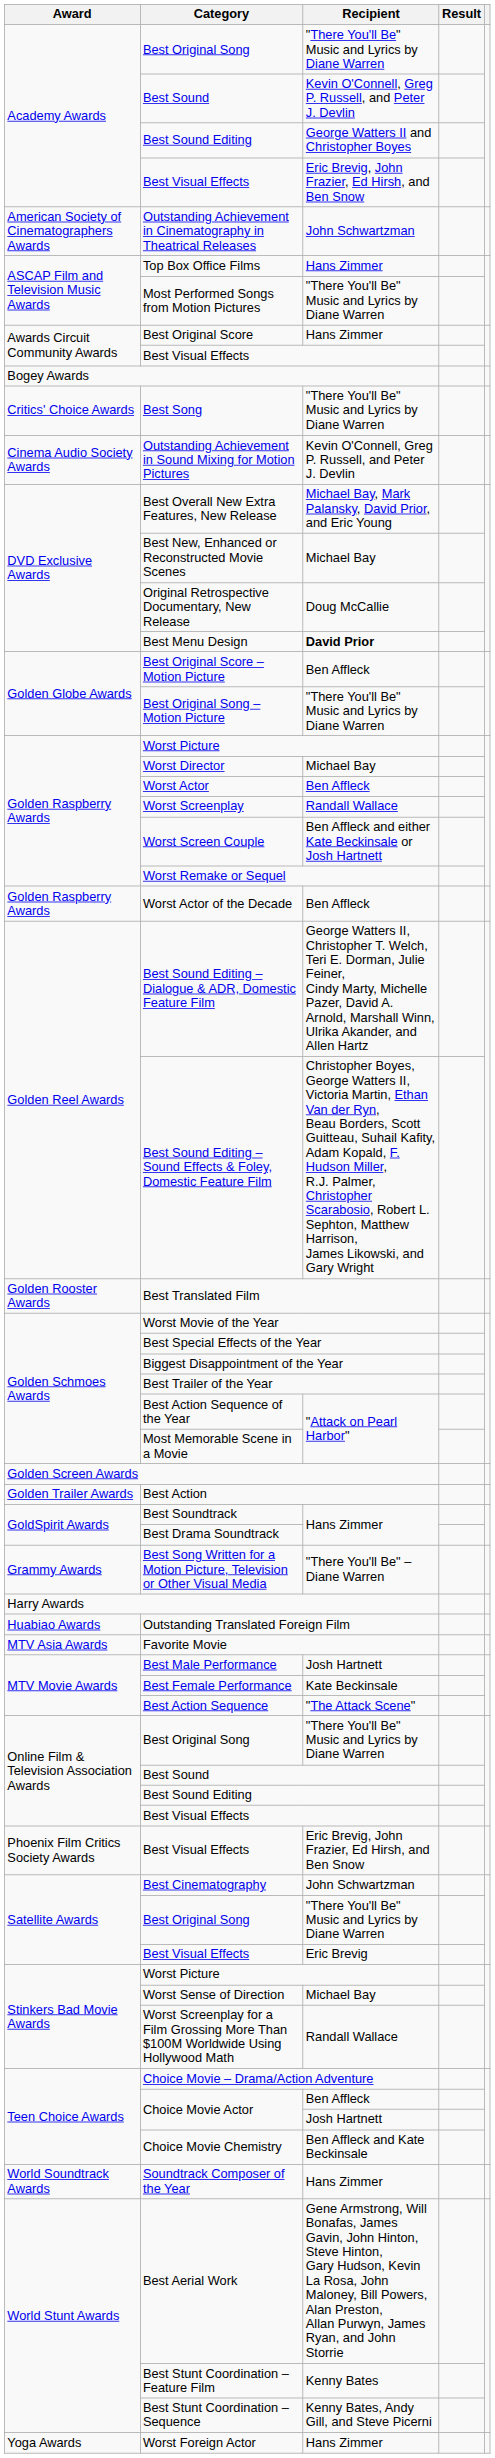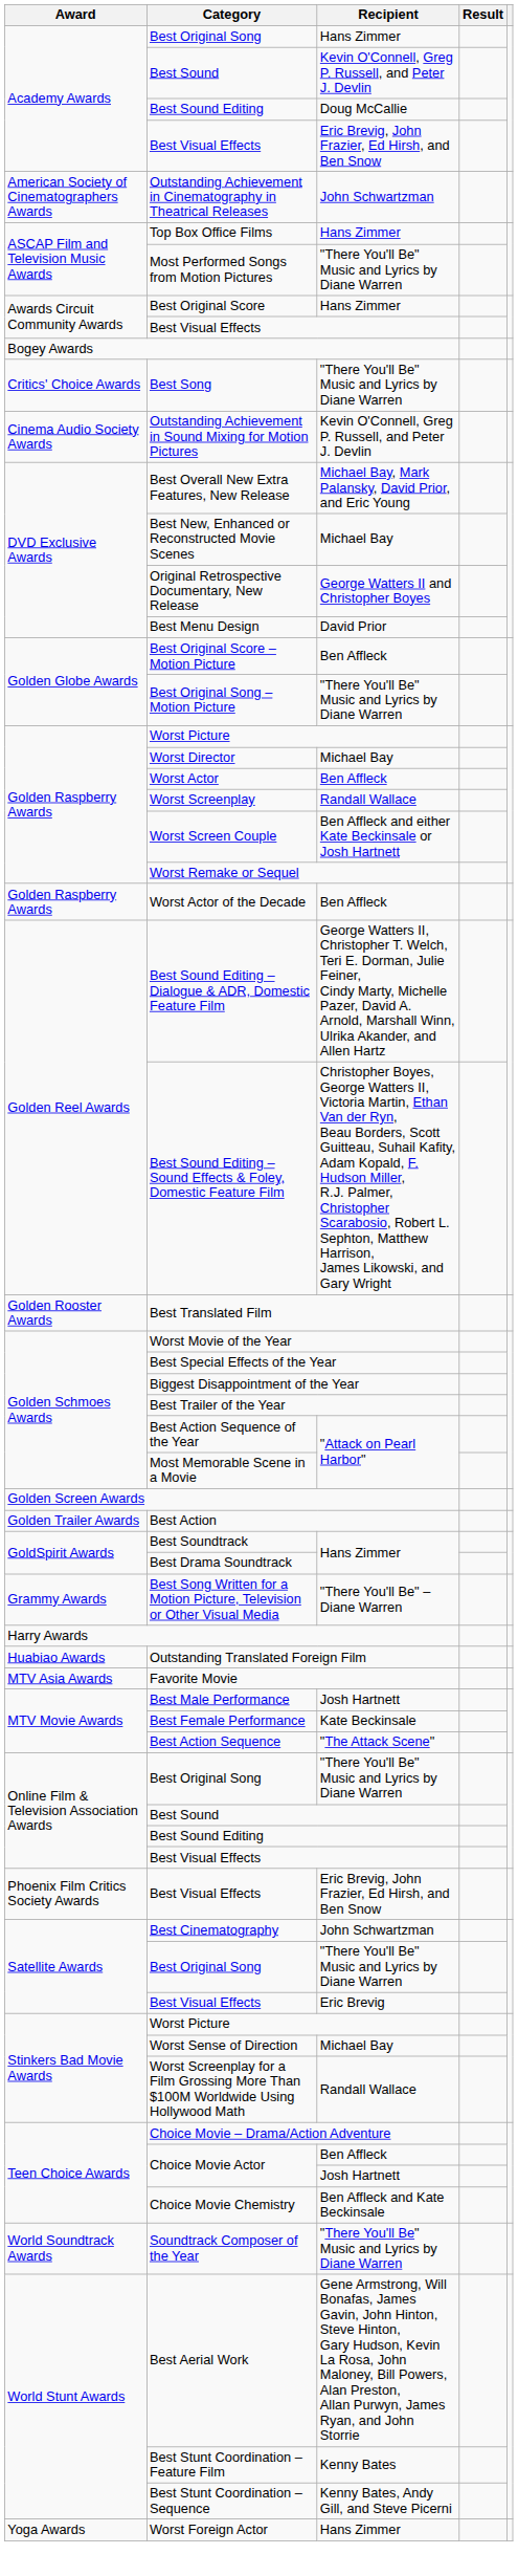Academy Awards / Best Original Song | Recipient: "There You'll Be" Music and Lyrics by Diane Warren -> Hans Zimmer
Academy Awards / Best Sound Editing | Recipient: George Watters II and Christopher Boyes -> Doug McCallie
Original Retrospective Documentary, New Release | Recipient: Doug McCallie -> George Watters II and Christopher Boyes
Best Menu Design | Recipient: bold -> normal
Soundtrack Composer of the Year | Recipient: Hans Zimmer -> "There You'll Be" Music and Lyrics by Diane Warren
